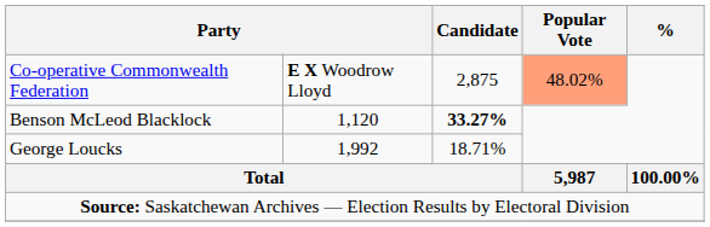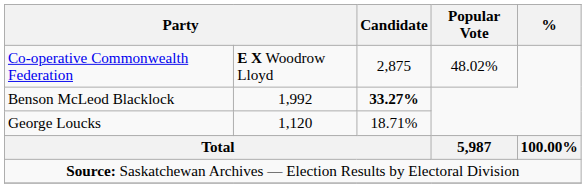Co-operative Commonwealth Federation | Popular Vote: lightsalmon background -> no background
Benson McLeod Blacklock | column 2: 1,120 -> 1,992
George Loucks | column 2: 1,992 -> 1,120
